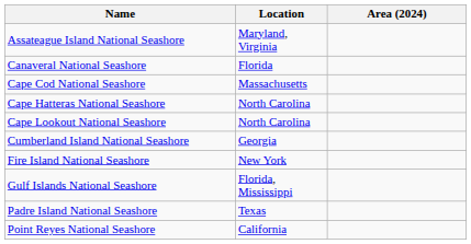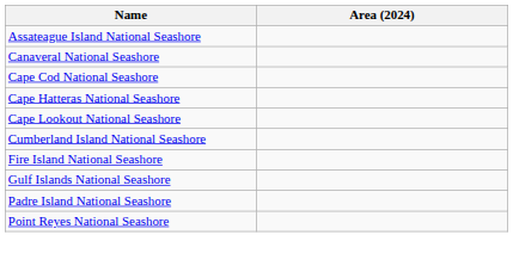- column: Location | Maryland, Virginia | Florida | Massachusetts | North Carolina | North Carolina | Georgia | New York | Florida, Mississippi | Texas | California
